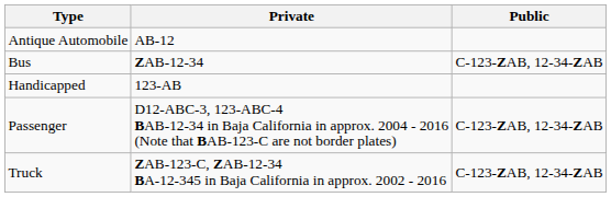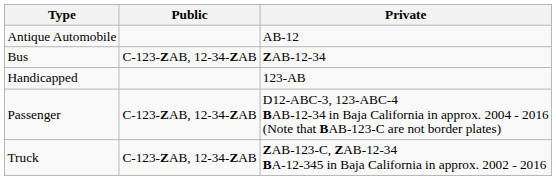columns swapped: Private <-> Public
